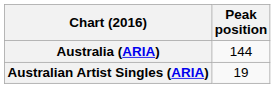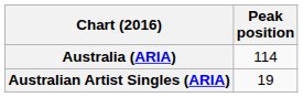Australia (ARIA) | Peak position: 144 -> 114
